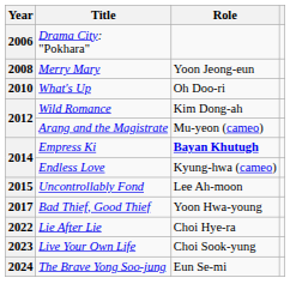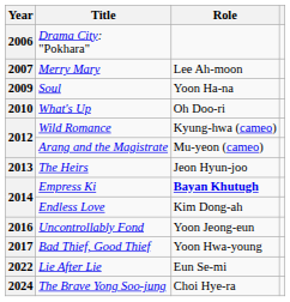Merry Mary | Year: 2008 -> 2007
Merry Mary | Role: Yoon Jeong-eun -> Lee Ah-moon
+ row: 2009 | Soul | Yoon Ha-na
Wild Romance | Role: Kim Dong-ah -> Kyung-hwa (cameo)
+ row: 2013 | The Heirs | Jeon Hyun-joo
Endless Love | Role: Kyung-hwa (cameo) -> Kim Dong-ah
Uncontrollably Fond | Year: 2015 -> 2016
Uncontrollably Fond | Role: Lee Ah-moon -> Yoon Jeong-eun
Lie After Lie | Role: Choi Hye-ra -> Eun Se-mi
- row: 2023 | Live Your Own Life | Choi Sook-yung
The Brave Yong Soo-jung | Role: Eun Se-mi -> Choi Hye-ra
